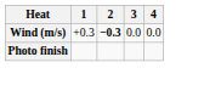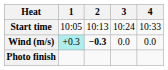+ row: Start time | 10:05 | 10:13 | 10:24 | 10:33
Wind (m/s) | 1: no background -> paleturquoise background
